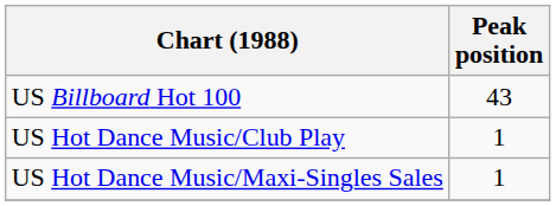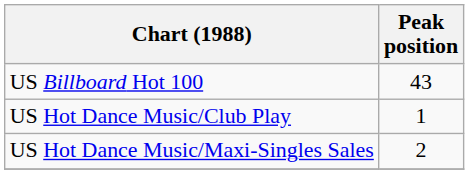US Hot Dance Music/Maxi-Singles Sales | Peak position: 1 -> 2
